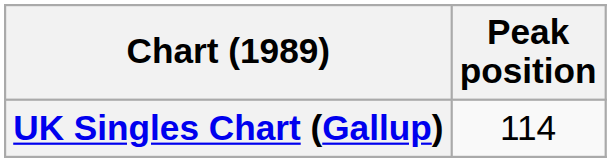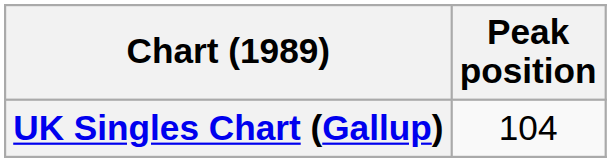UK Singles Chart (Gallup) | Peak position: 114 -> 104
